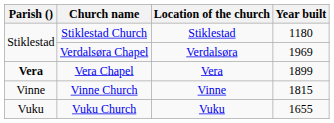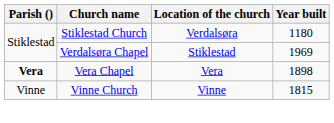Stiklestad Church | Location of the church: Stiklestad -> Verdalsøra
Verdalsøra Chapel | Location of the church: Verdalsøra -> Stiklestad
Vera Chapel | Year built: 1899 -> 1898
- row: Vuku | Vuku Church | Vuku | 1655
